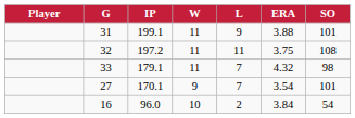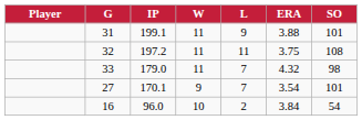33 | IP: 179.1 -> 179.0
